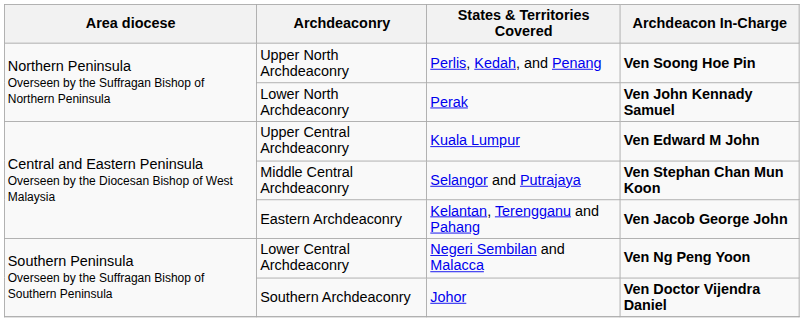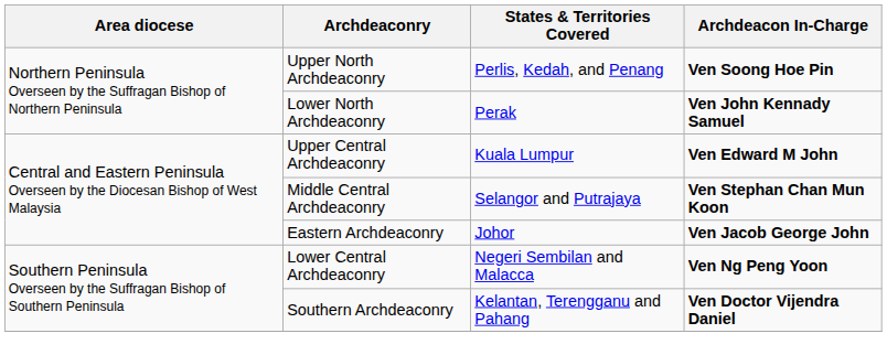Eastern Archdeaconry | States & Territories Covered: Kelantan, Terengganu and Pahang -> Johor
Southern Archdeaconry | States & Territories Covered: Johor -> Kelantan, Terengganu and Pahang
